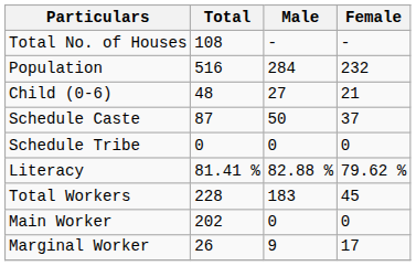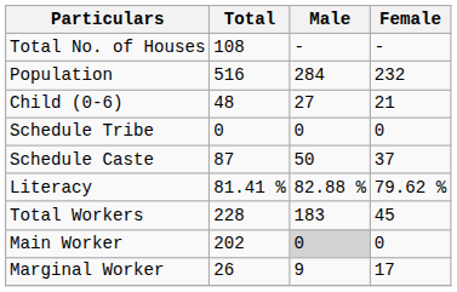rows swapped: Schedule Caste <-> Schedule Tribe
Main Worker | Male: no background -> lightgrey background
